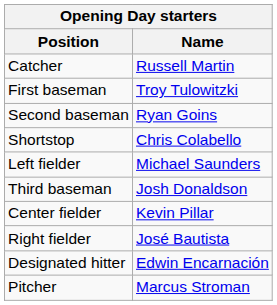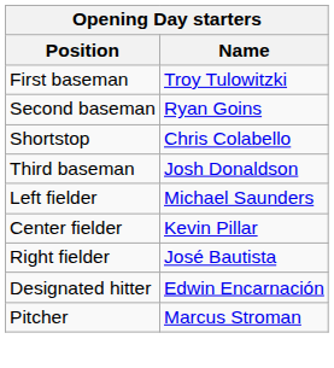- row: Catcher | Russell Martin
rows swapped: Third baseman <-> Left fielder
